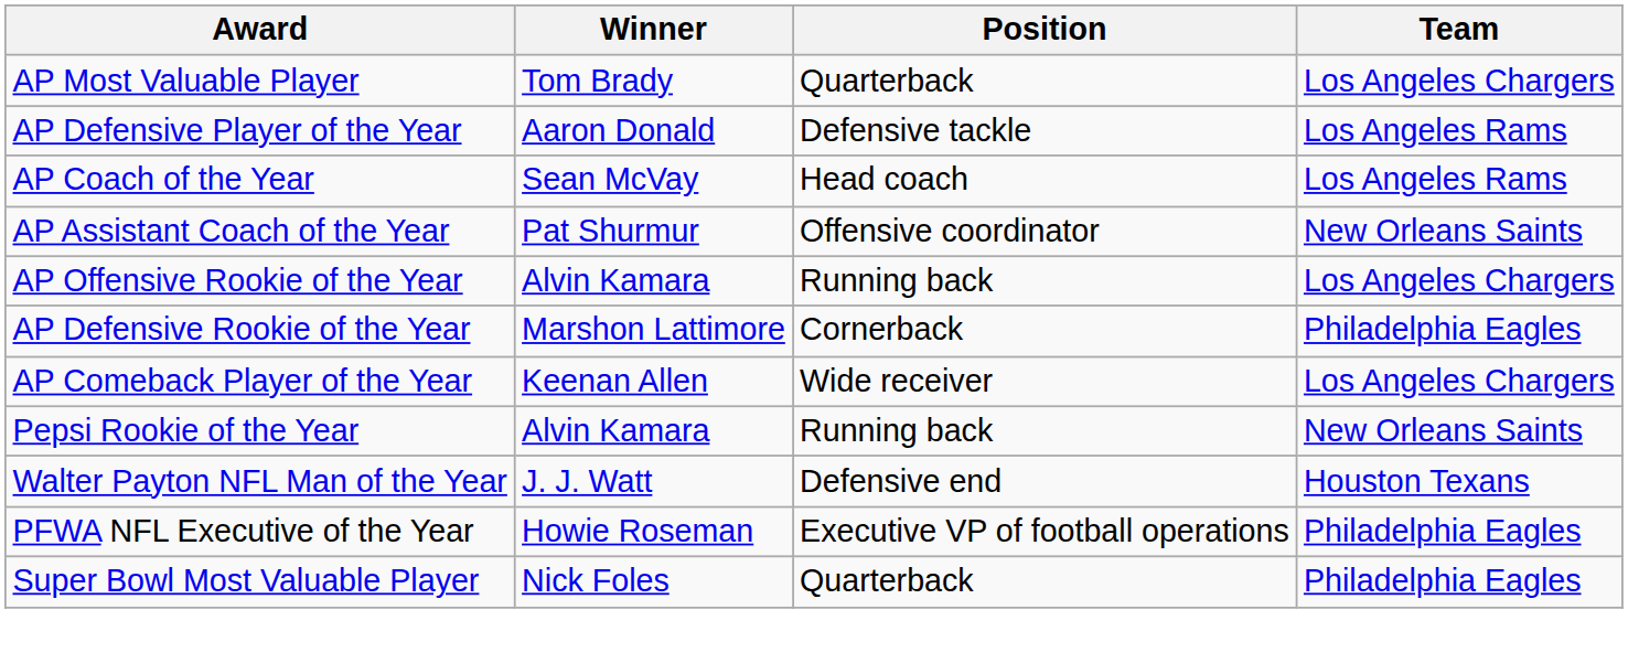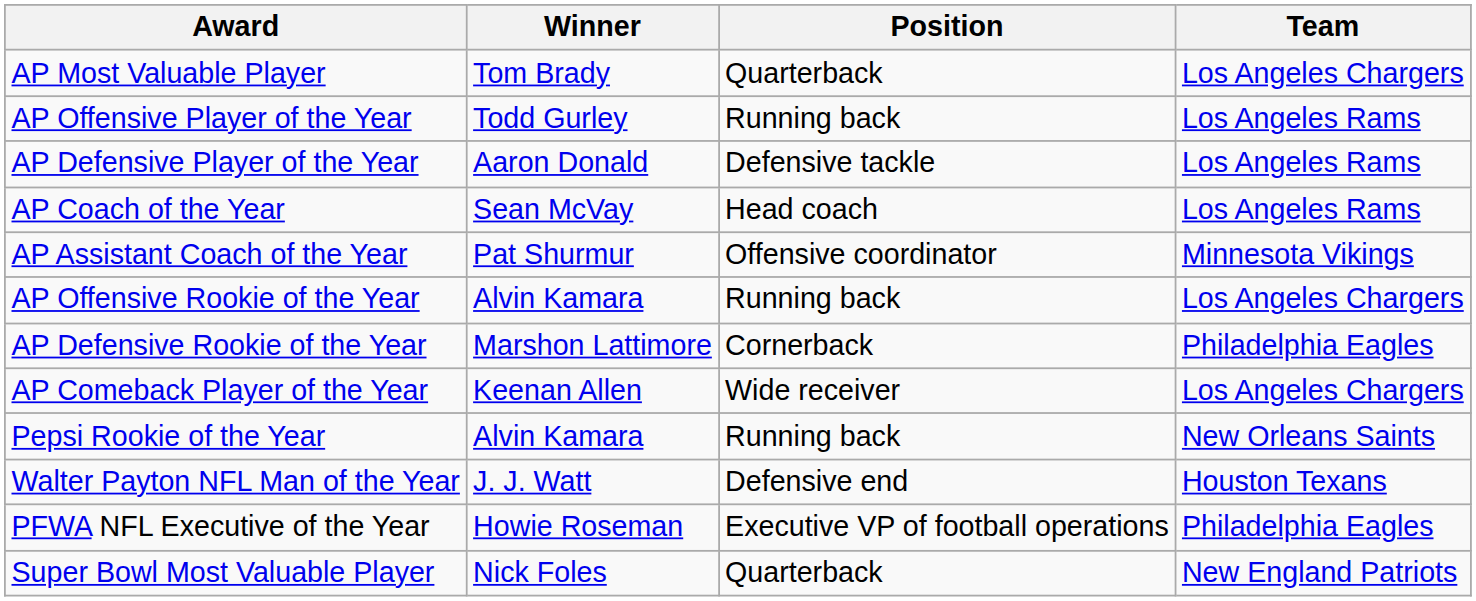+ row: AP Offensive Player of the Year | Todd Gurley | Running back | Los Angeles Rams
AP Assistant Coach of the Year | Team: New Orleans Saints -> Minnesota Vikings
Super Bowl Most Valuable Player | Team: Philadelphia Eagles -> New England Patriots
